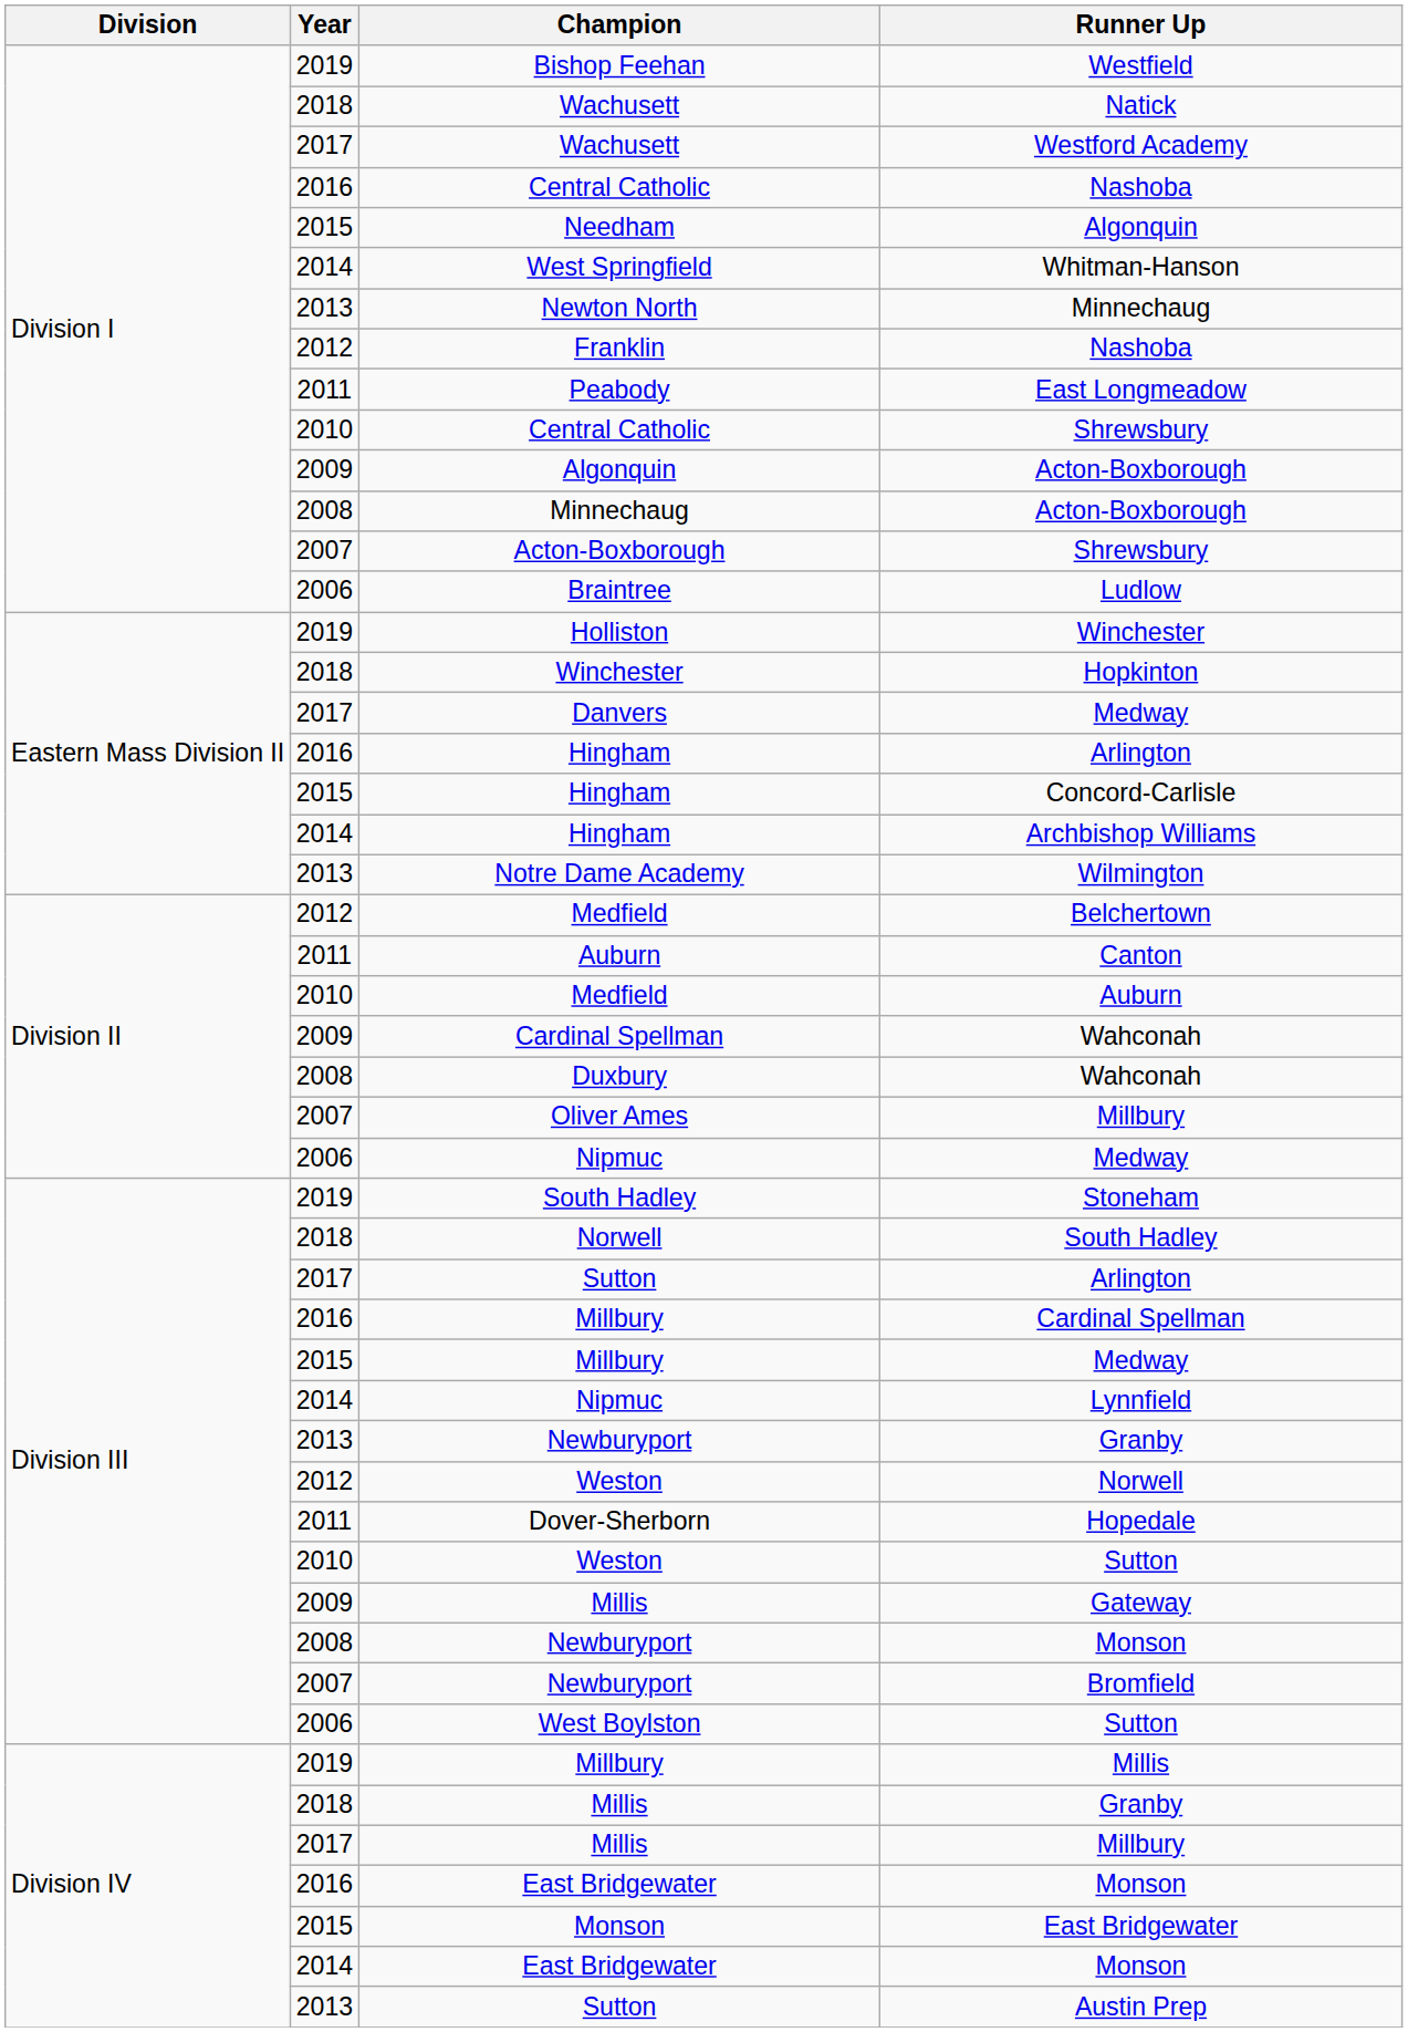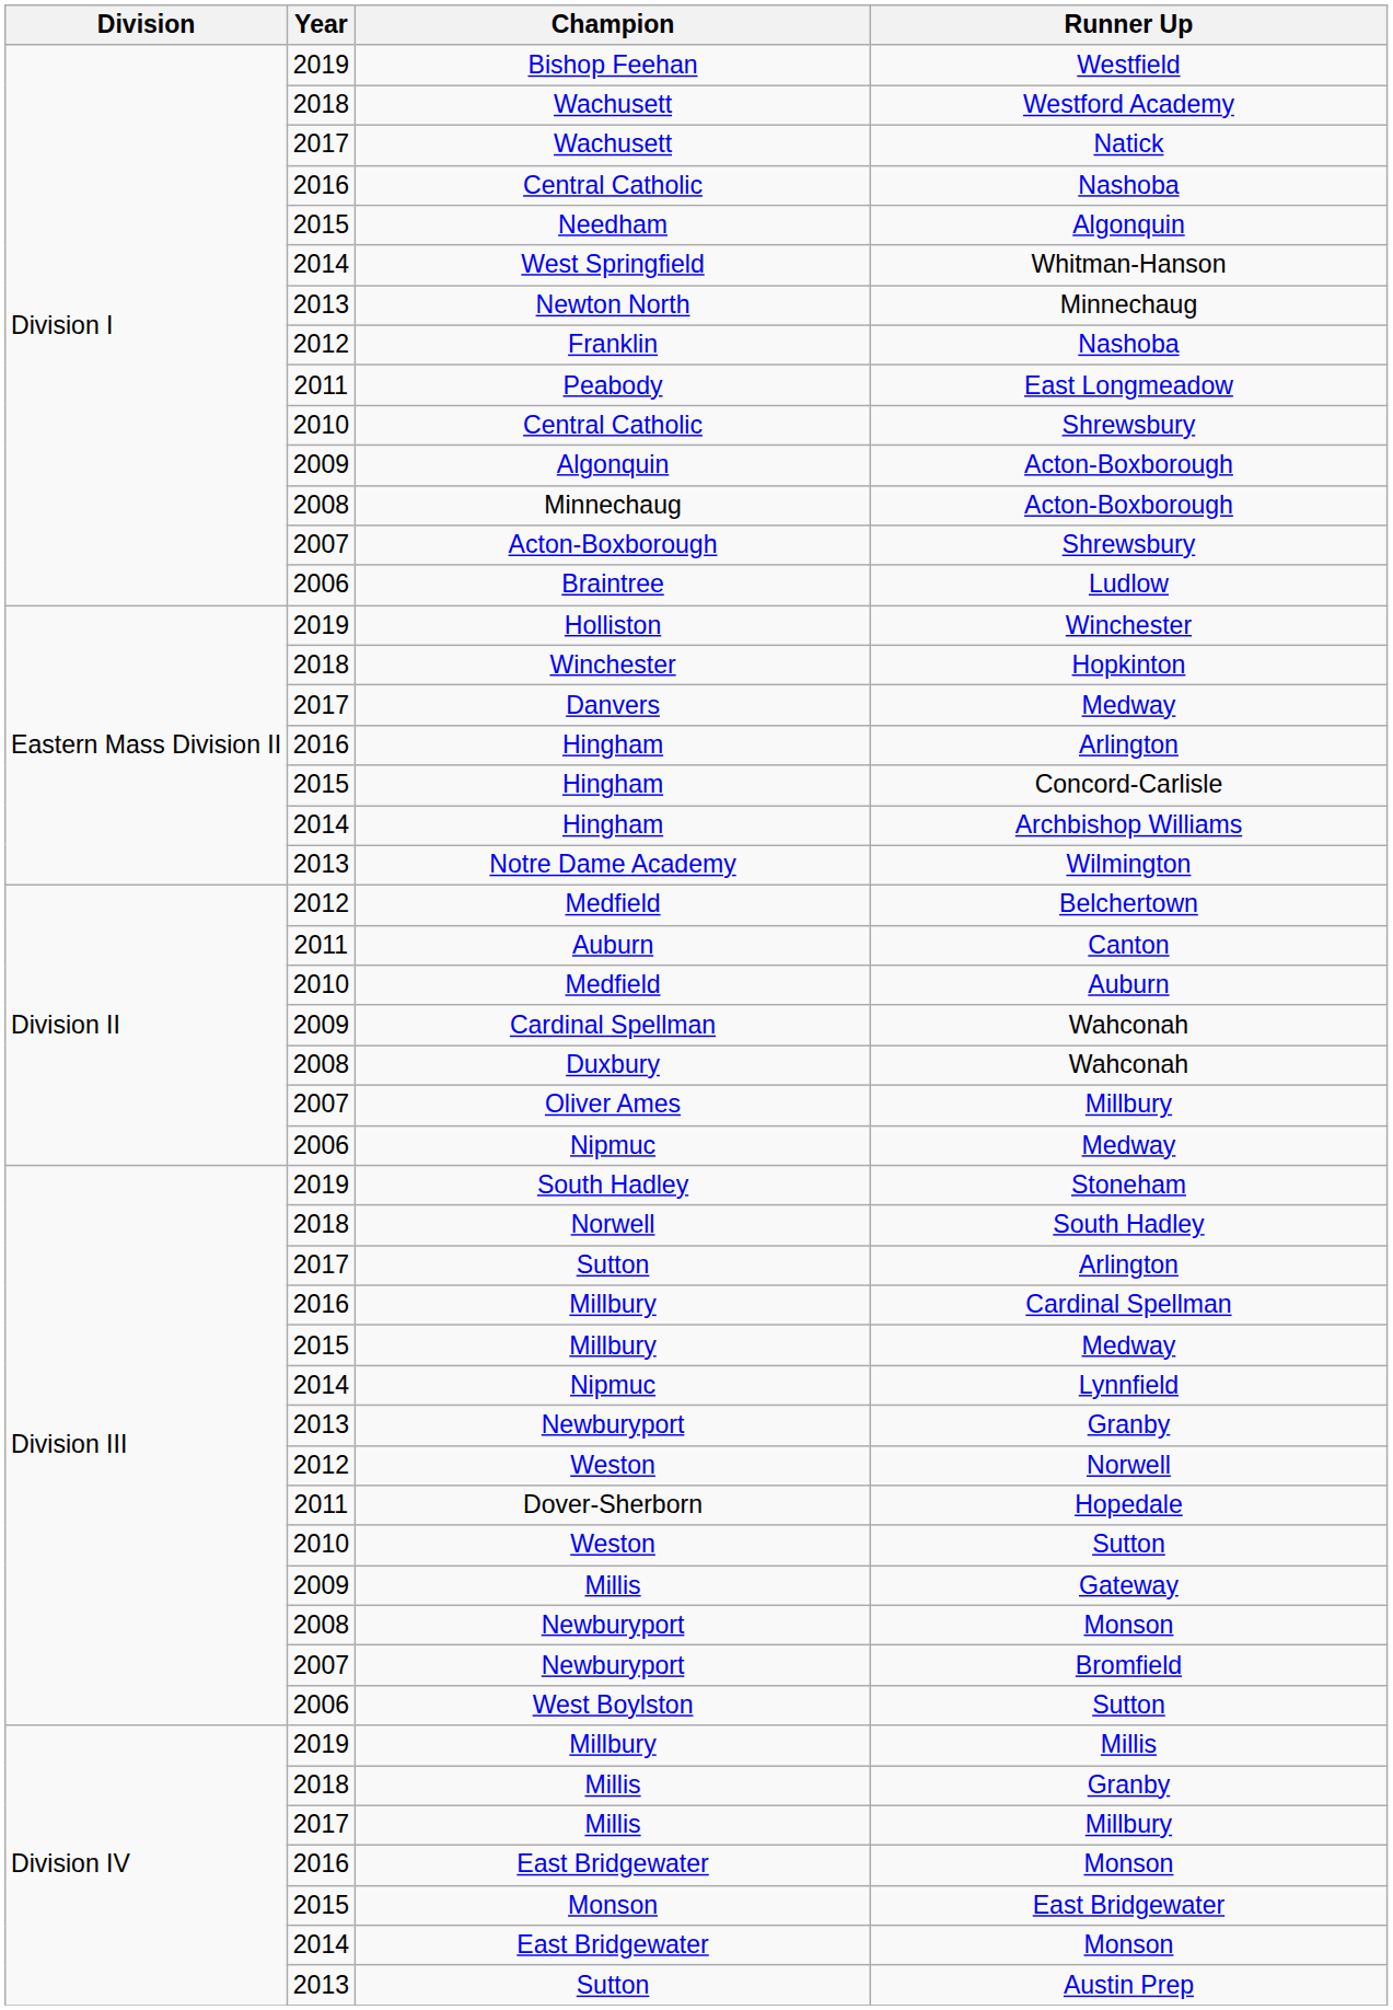2018 / Wachusett | Runner Up: Natick -> Westford Academy
2017 / Wachusett | Runner Up: Westford Academy -> Natick
